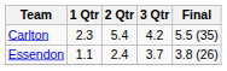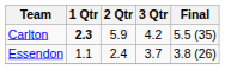Carlton | 1 Qtr: normal -> bold
Carlton | 2 Qtr: 5.4 -> 5.9
